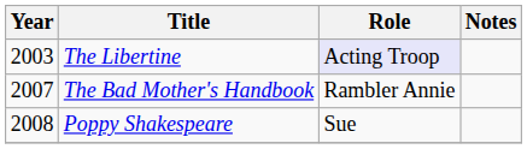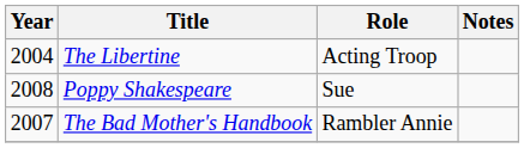The Libertine | Year: 2003 -> 2004
The Libertine | Role: lavender background -> no background
rows swapped: The Bad Mother's Handbook <-> Poppy Shakespeare
